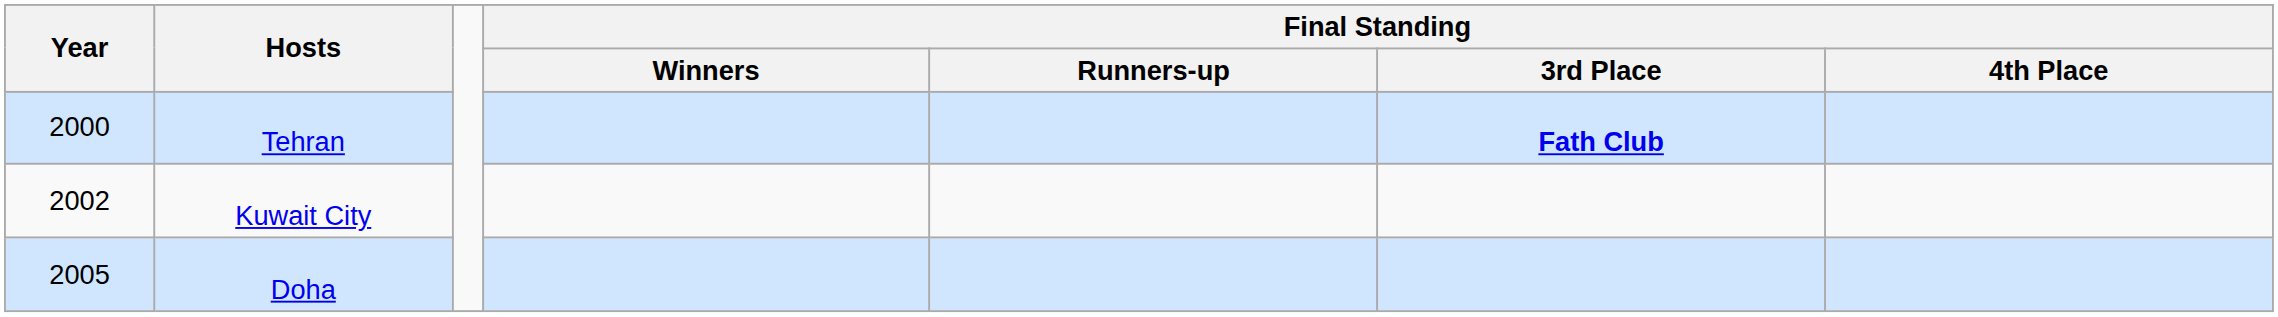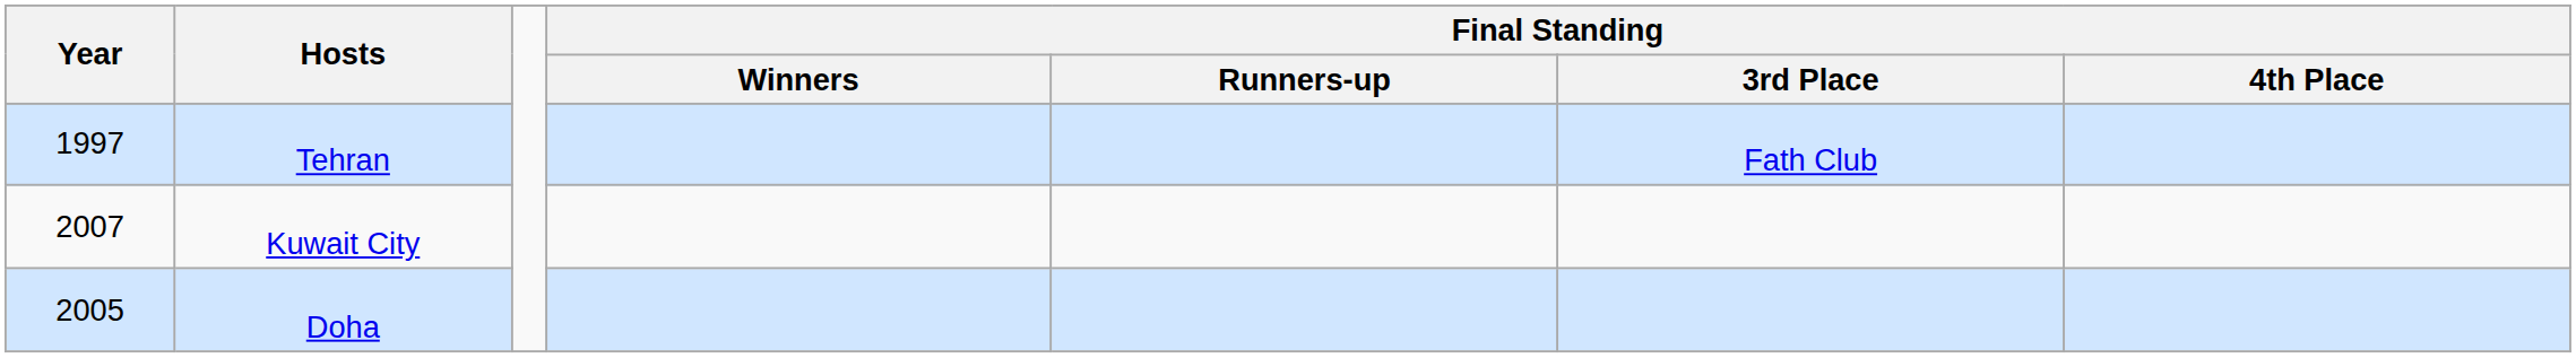Tehran | Year: 2000 -> 1997
Tehran | Final Standing / 3rd Place: bold -> normal
Kuwait City | Year: 2002 -> 2007
